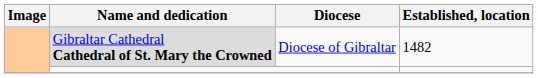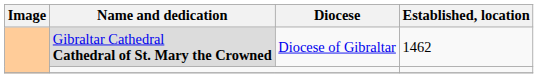Gibraltar Cathedral Cathedral of St. Mary the Crowned | Established, location: 1482 -> 1462
